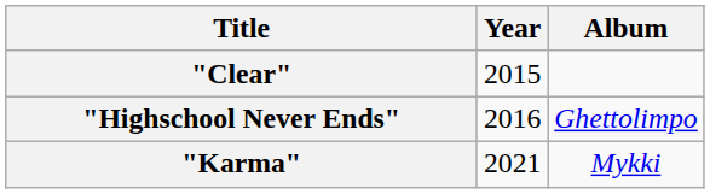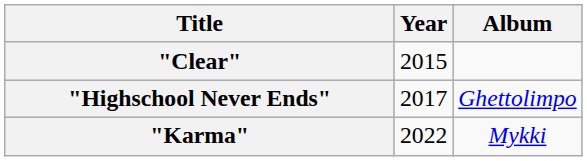"Highschool Never Ends" | Year: 2016 -> 2017
"Karma" | Year: 2021 -> 2022
